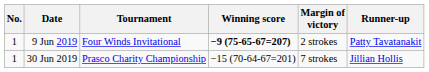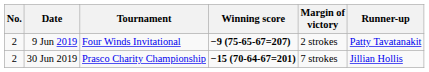9 Jun 2019 | No.: 1 -> 2
30 Jun 2019 | No.: 1 -> 2
30 Jun 2019 | Winning score: normal -> bold
